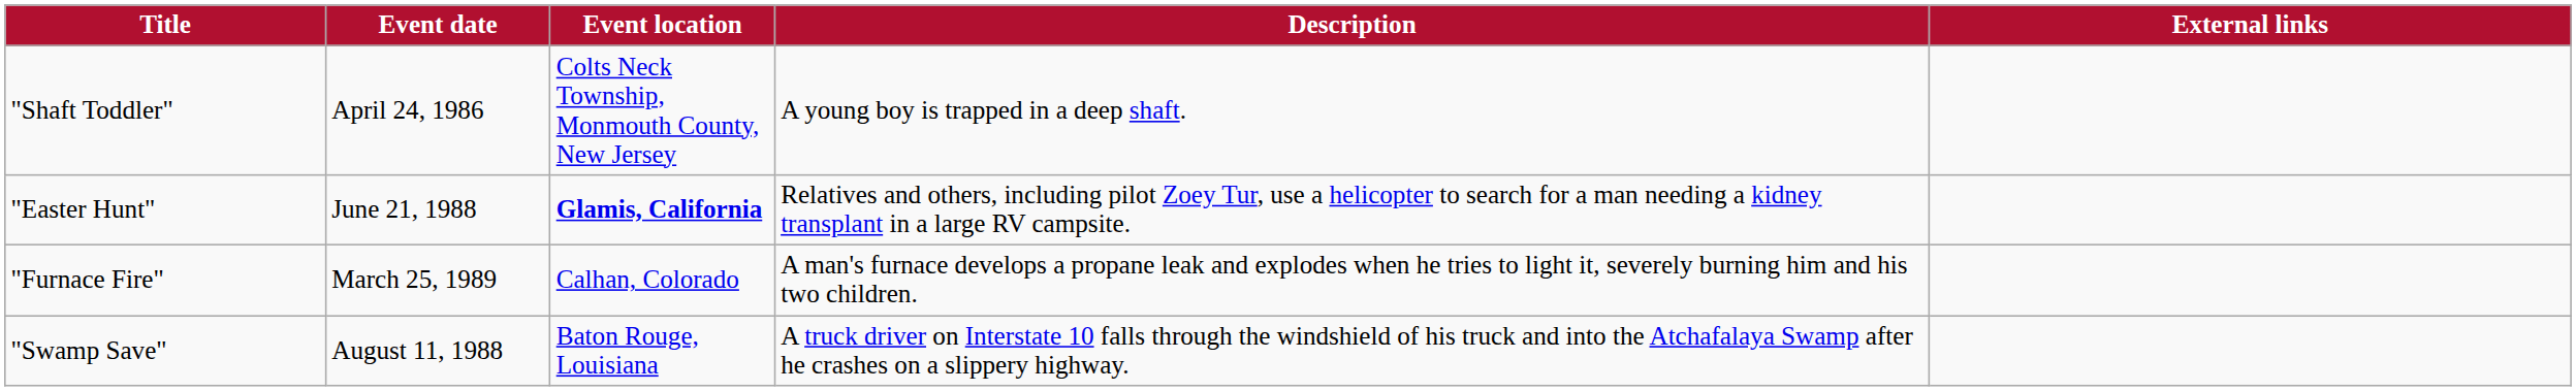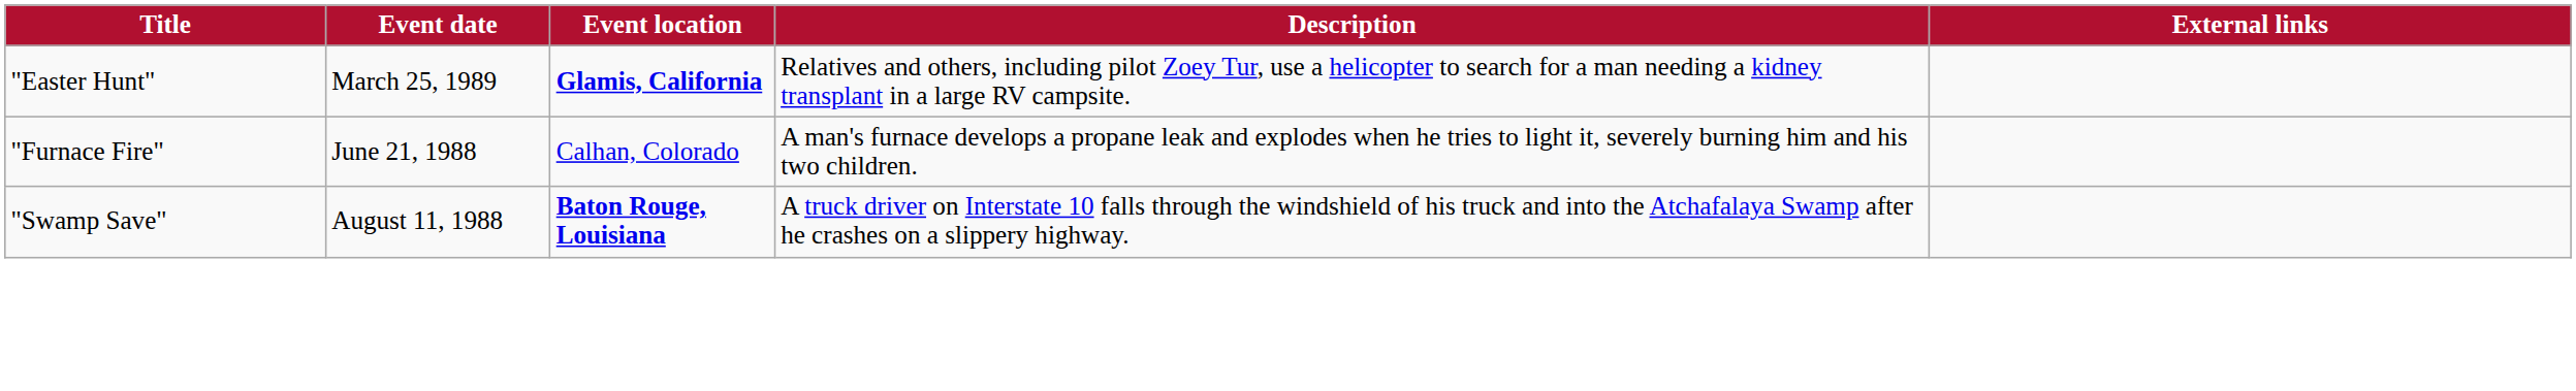- row: "Shaft Toddler" | April 24, 1986 | Colts Neck Township, Monmouth County, New Jersey | A young boy is trapped in a deep shaft.
"Easter Hunt" | Event date: June 21, 1988 -> March 25, 1989
"Furnace Fire" | Event date: March 25, 1989 -> June 21, 1988
"Swamp Save" | Event location: normal -> bold
